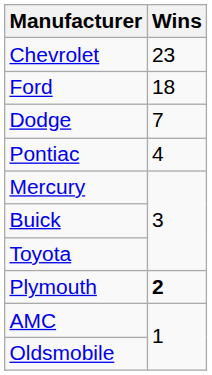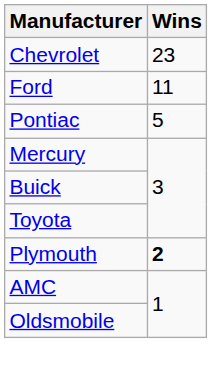Ford | Wins: 18 -> 11
- row: Dodge | 7
Pontiac | Wins: 4 -> 5
